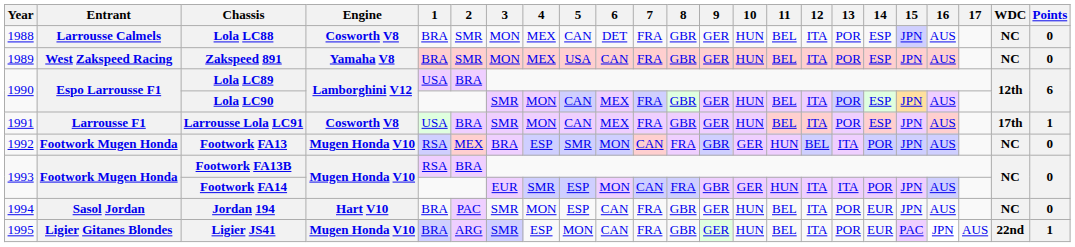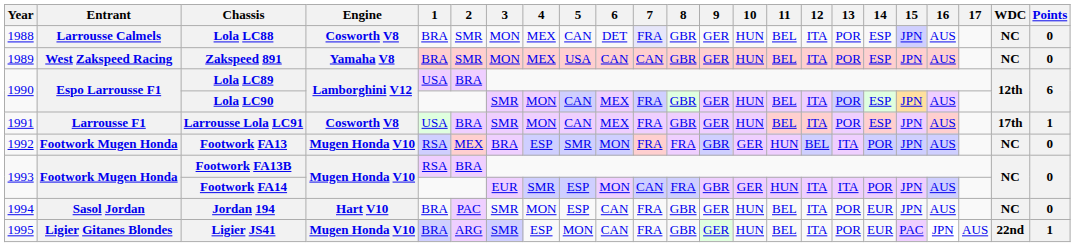Lola LC88 | 7: no background -> lavender background
Zakspeed 891 | 7: FRA -> CAN
Footwork FA13 | 7: CAN -> FRA
